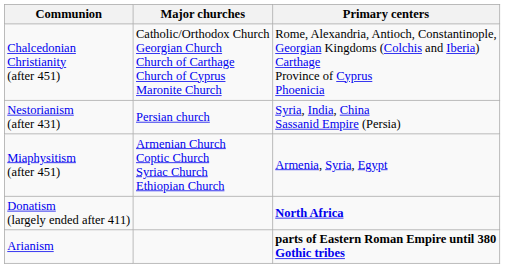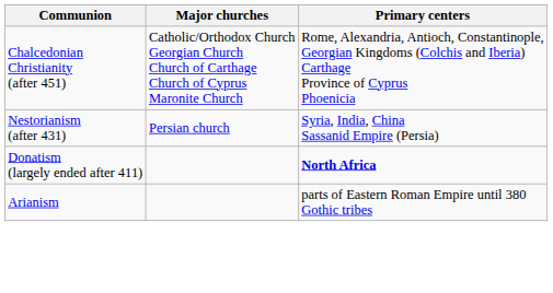- row: Miaphysitism (after 451) | Armenian Church Coptic Church Syriac Church Ethiopian Church | Armenia, Syria, Egypt
Arianism | Primary centers: bold -> normal
